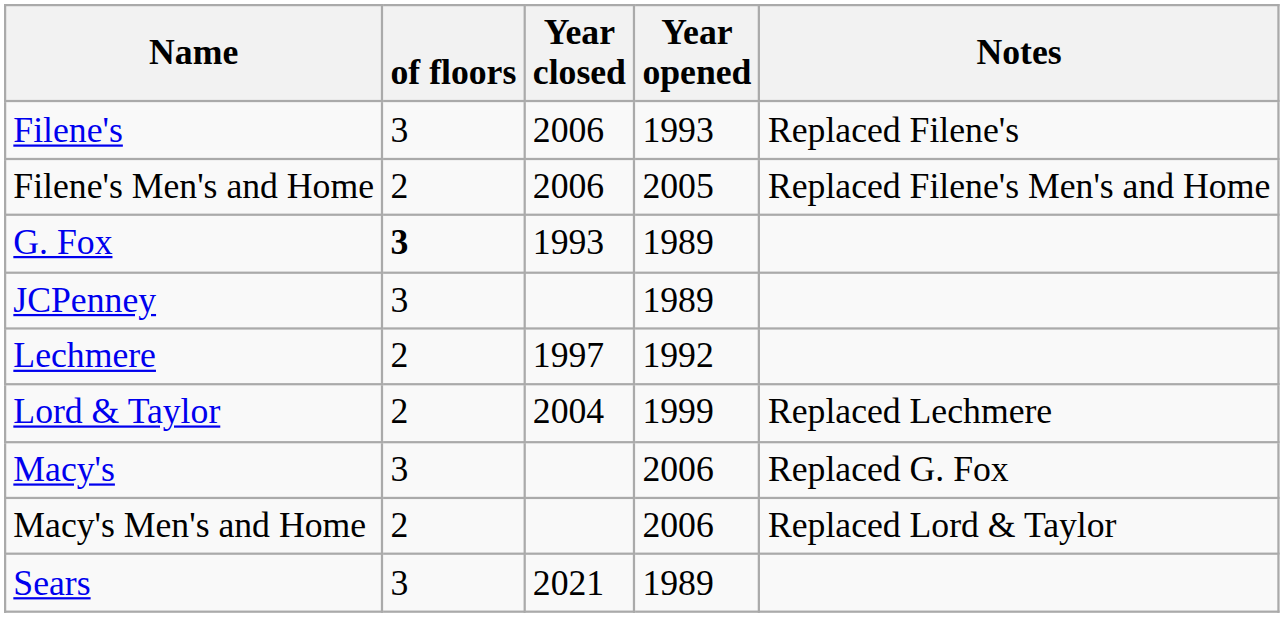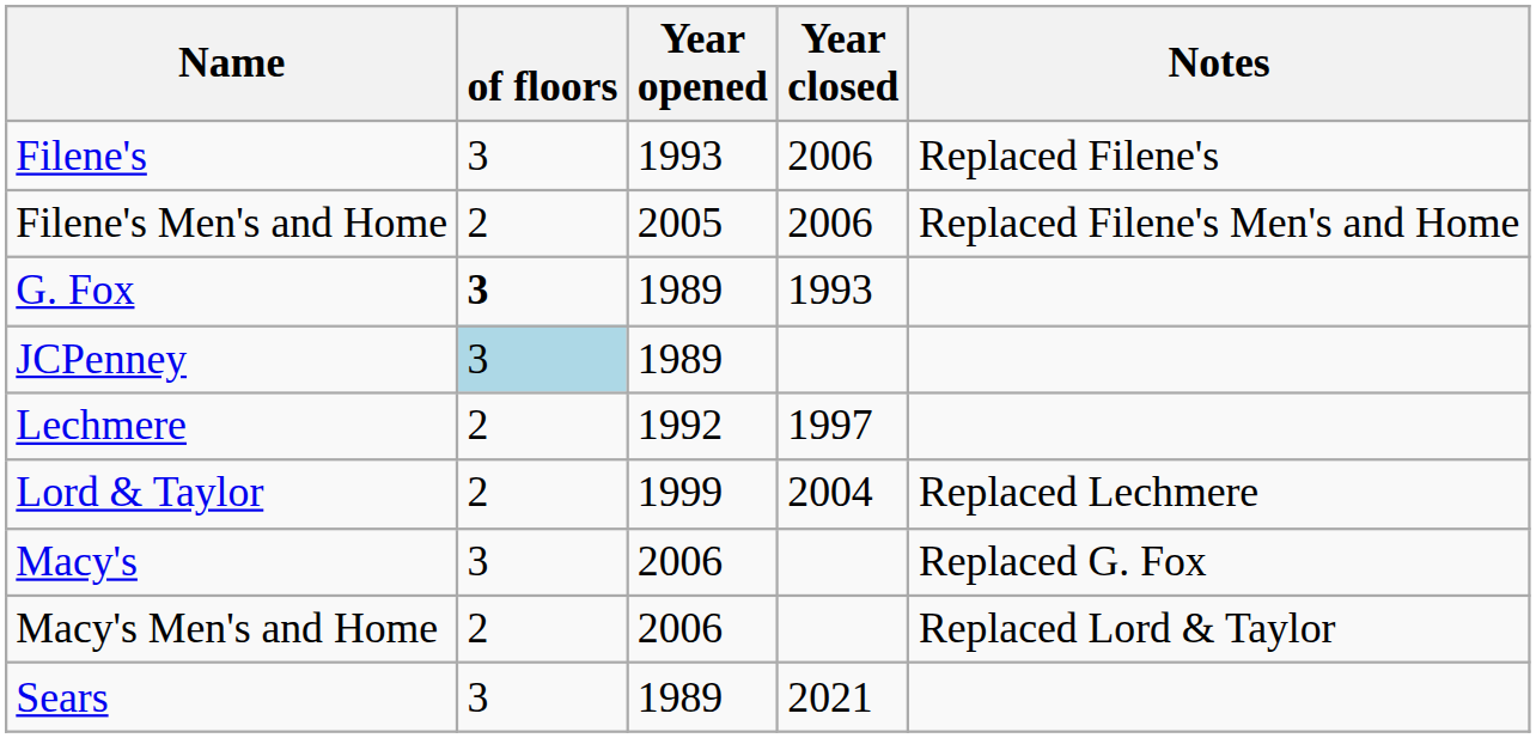columns swapped: Year opened <-> Year closed
JCPenney | of floors: no background -> lightblue background
